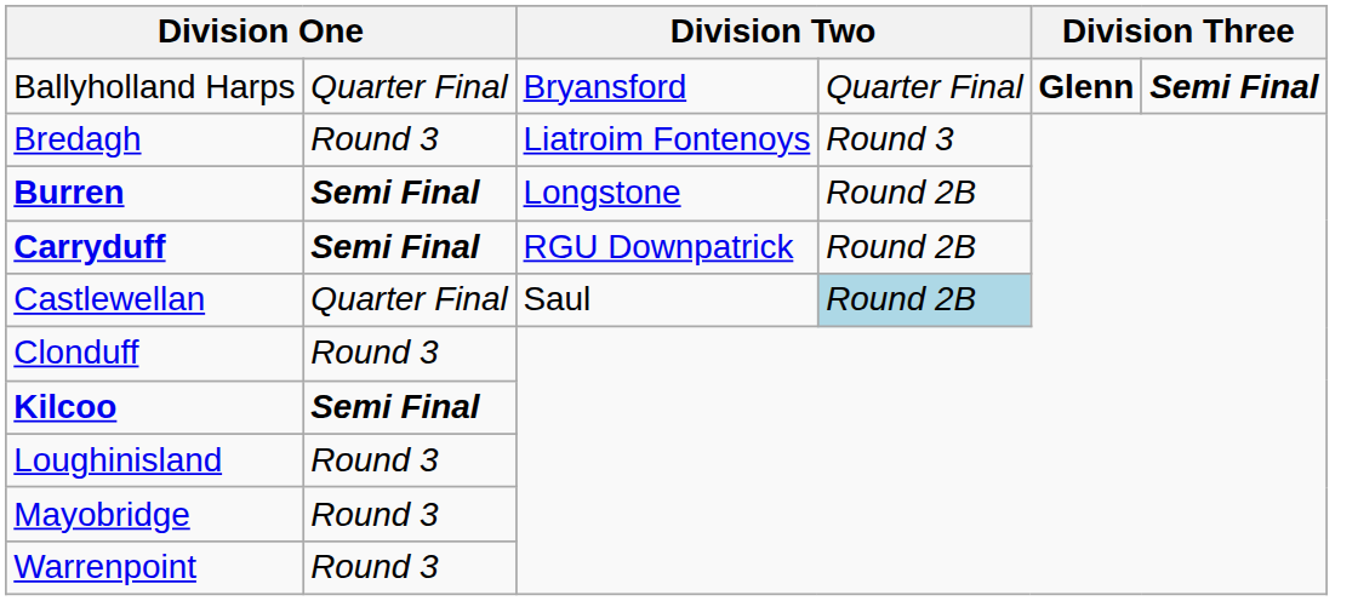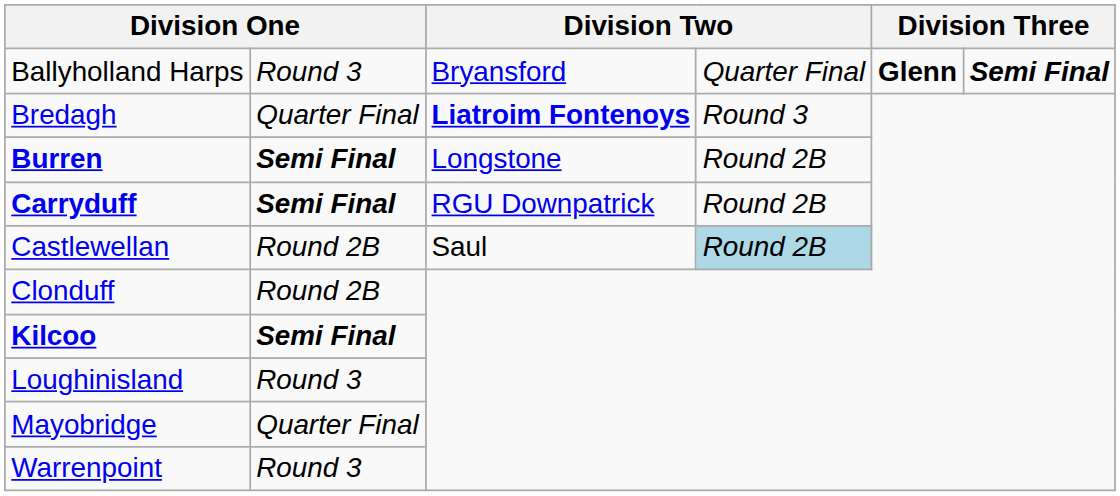Ballyholland Harps | column 2: Quarter Final -> Round 3
Bredagh | column 2: Round 3 -> Quarter Final
Bredagh | column 3: normal -> bold
Castlewellan | column 2: Quarter Final -> Round 2B
Clonduff | column 2: Round 3 -> Round 2B
Mayobridge | column 2: Round 3 -> Quarter Final
